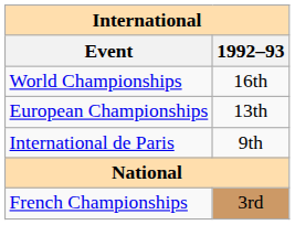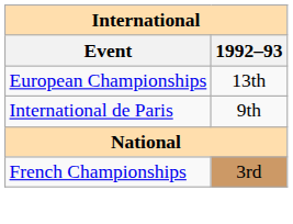- row: World Championships | 16th
